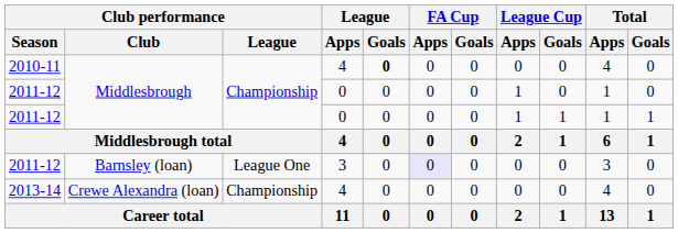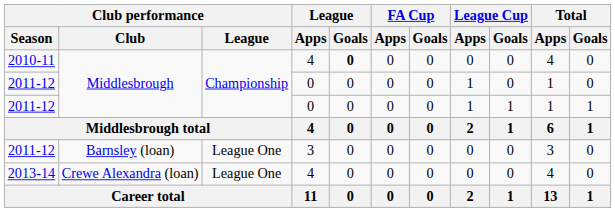2011-12 / Barnsley (loan) | FA Cup / Apps: lavender background -> no background
2013-14 | Club performance / League: Championship -> League One
